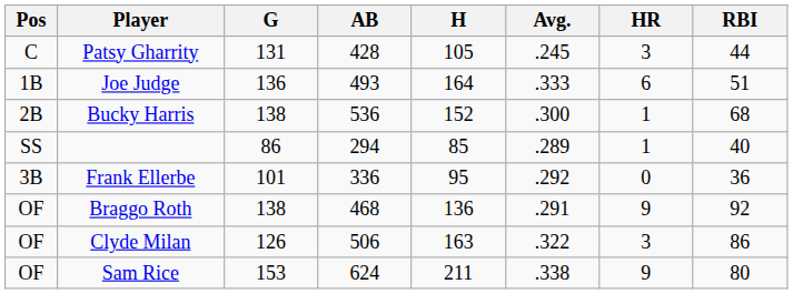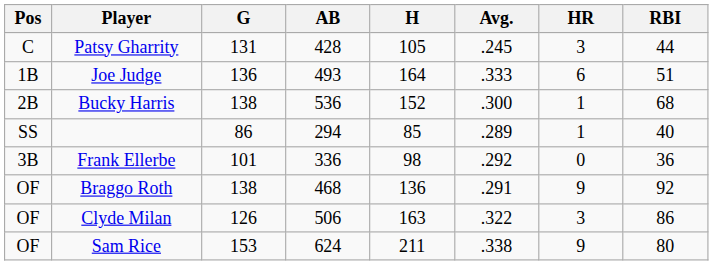Frank Ellerbe | H: 95 -> 98
